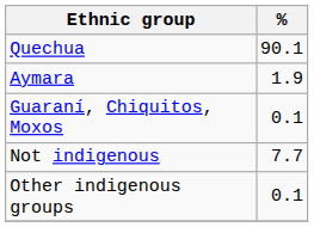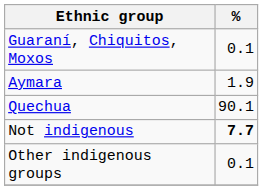rows swapped: Quechua <-> Guaraní, Chiquitos, Moxos
Not indigenous | %: normal -> bold
